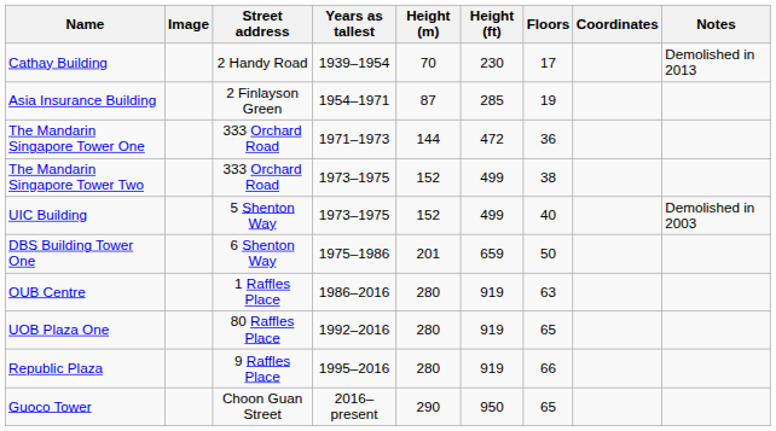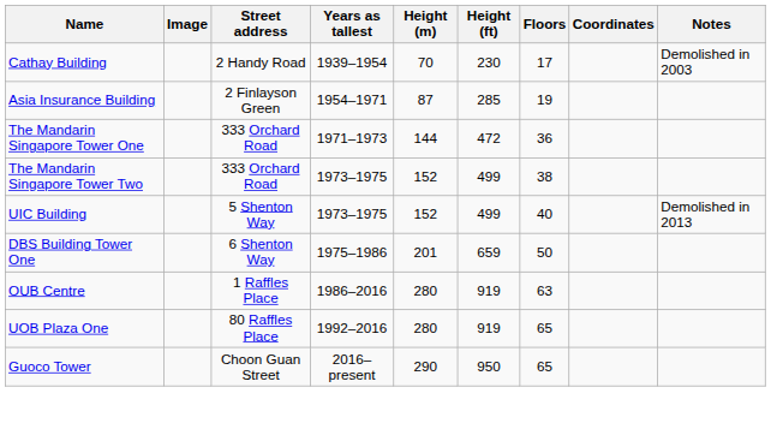Cathay Building | Notes: Demolished in 2013 -> Demolished in 2003
UIC Building | Notes: Demolished in 2003 -> Demolished in 2013
- row: Republic Plaza | 9 Raffles Place | 1995–2016 | 280 | 919 | 66
